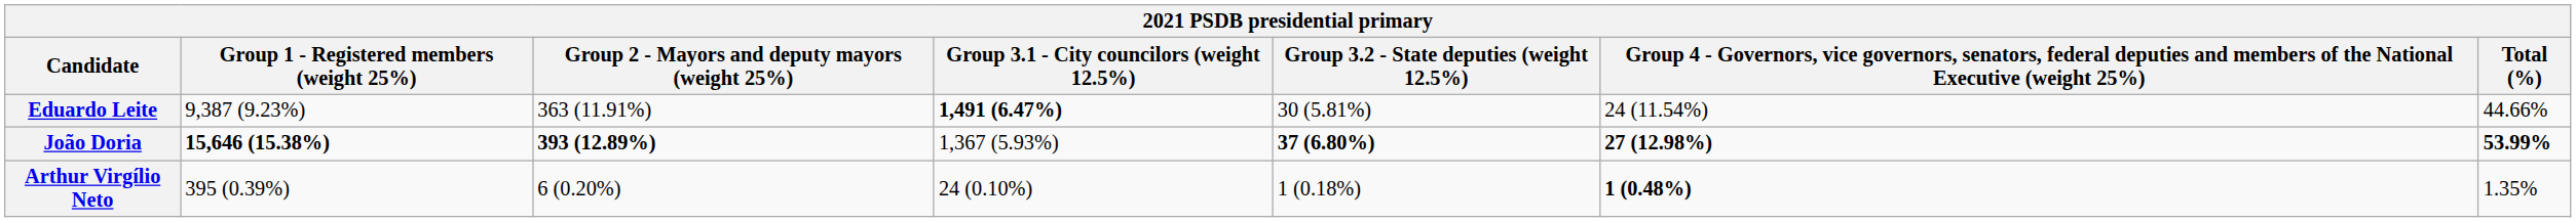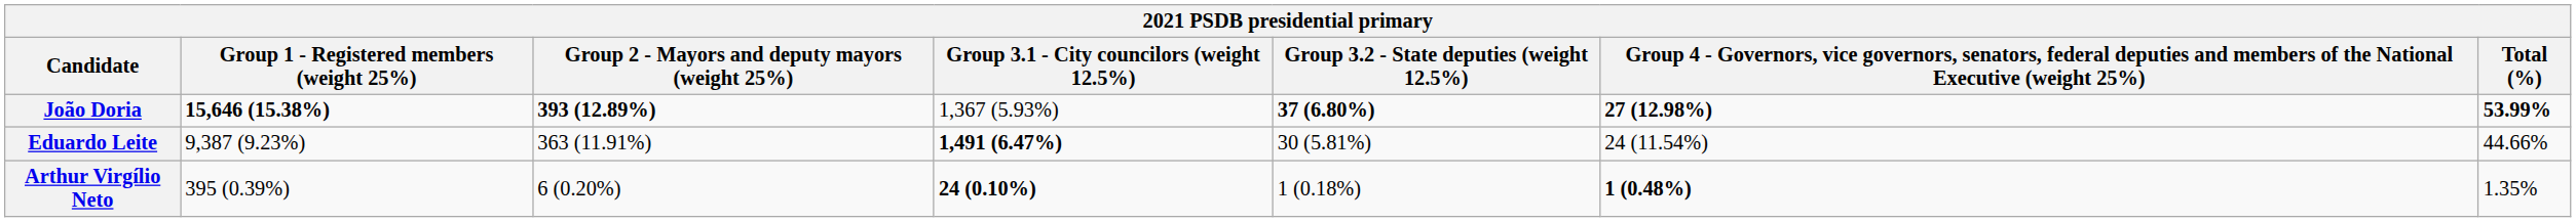rows swapped: João Doria <-> Eduardo Leite
Arthur Virgílio Neto | Group 3.1 - City councilors (weight 12.5%): normal -> bold
